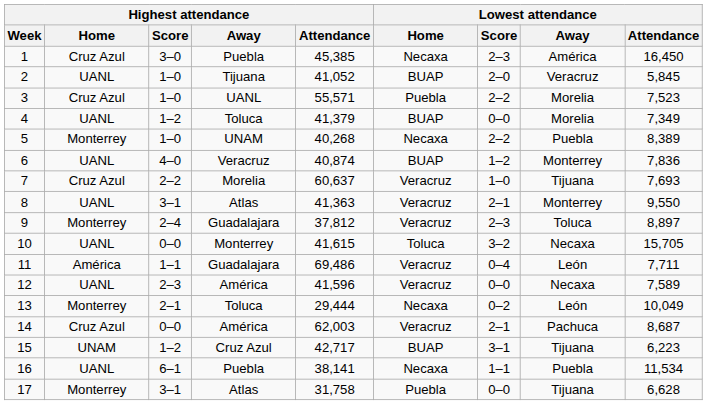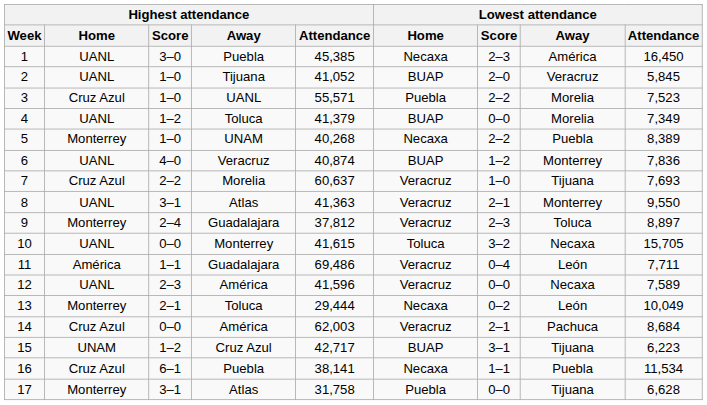1 | Highest attendance / Home: Cruz Azul -> UANL
14 | Lowest attendance / Attendance: 8,687 -> 8,684
16 | Highest attendance / Home: UANL -> Cruz Azul
